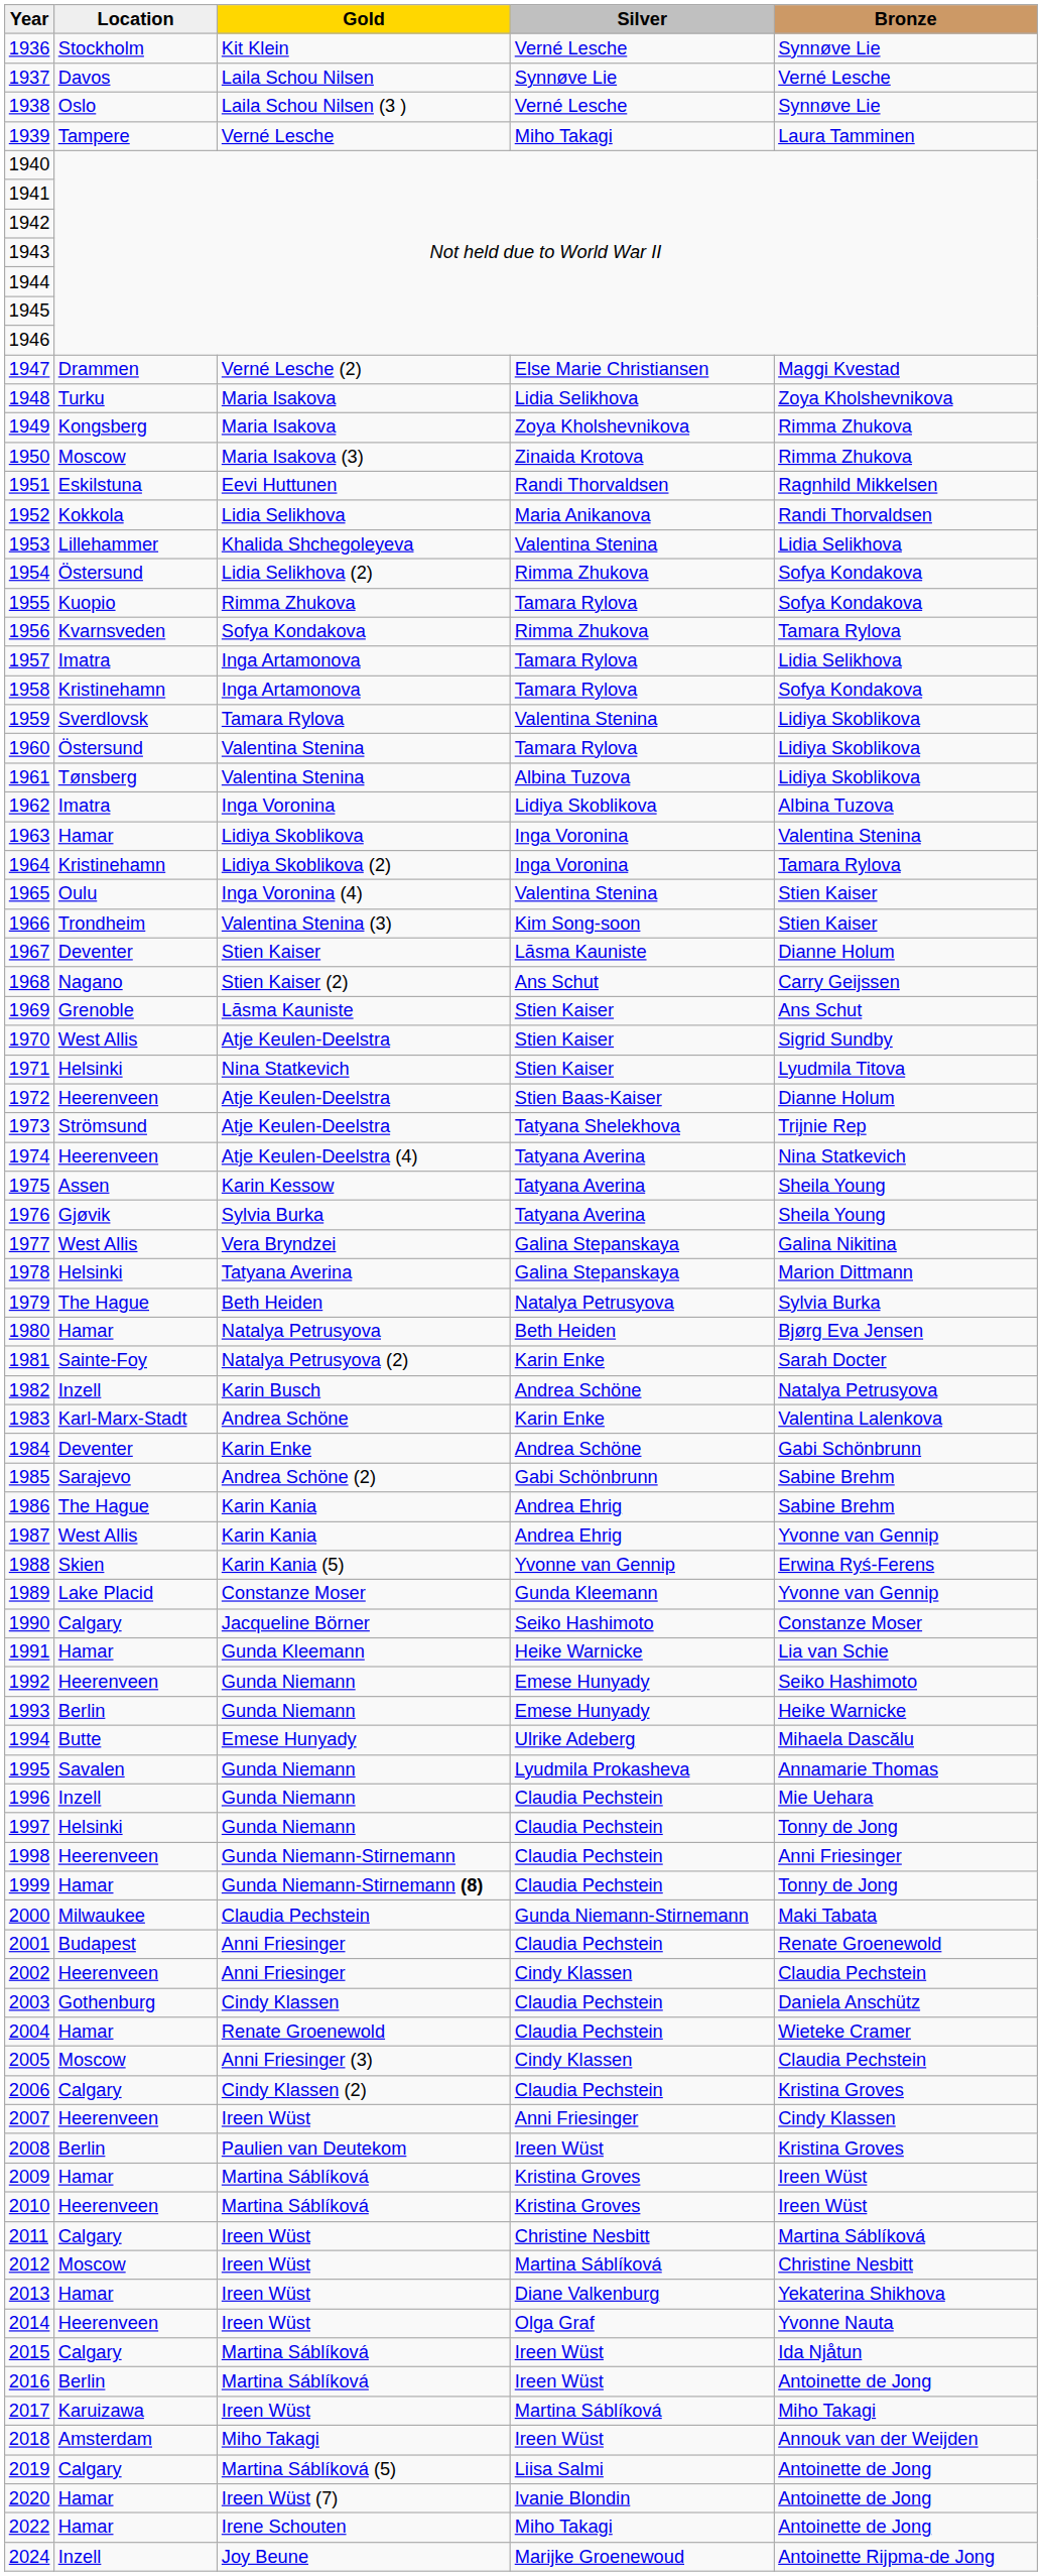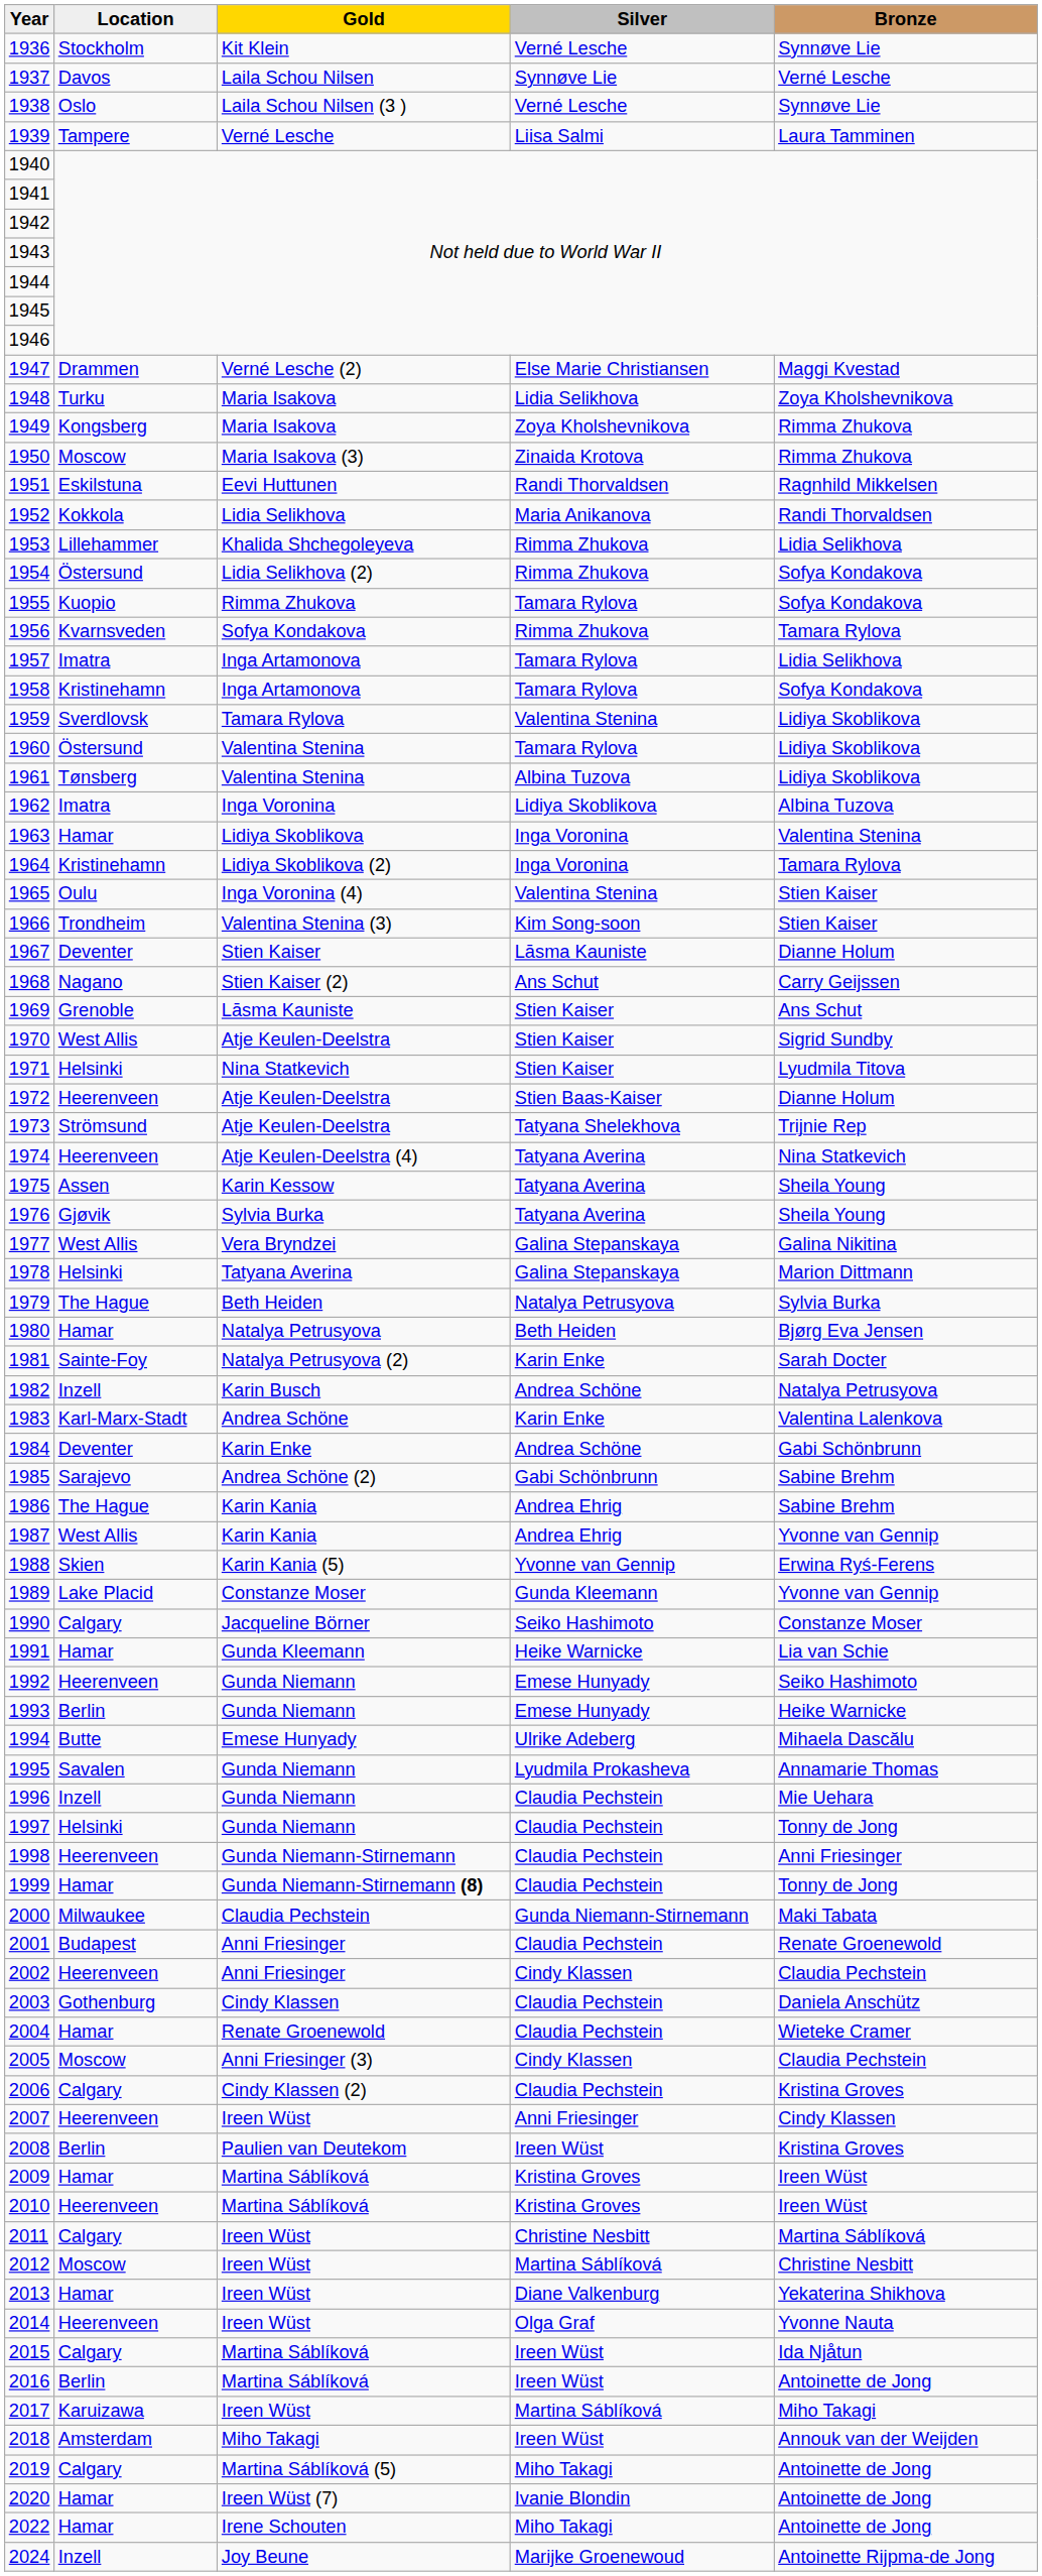1939 | Silver: Miho Takagi -> Liisa Salmi
1953 | Silver: Valentina Stenina -> Rimma Zhukova
2019 | Silver: Liisa Salmi -> Miho Takagi
